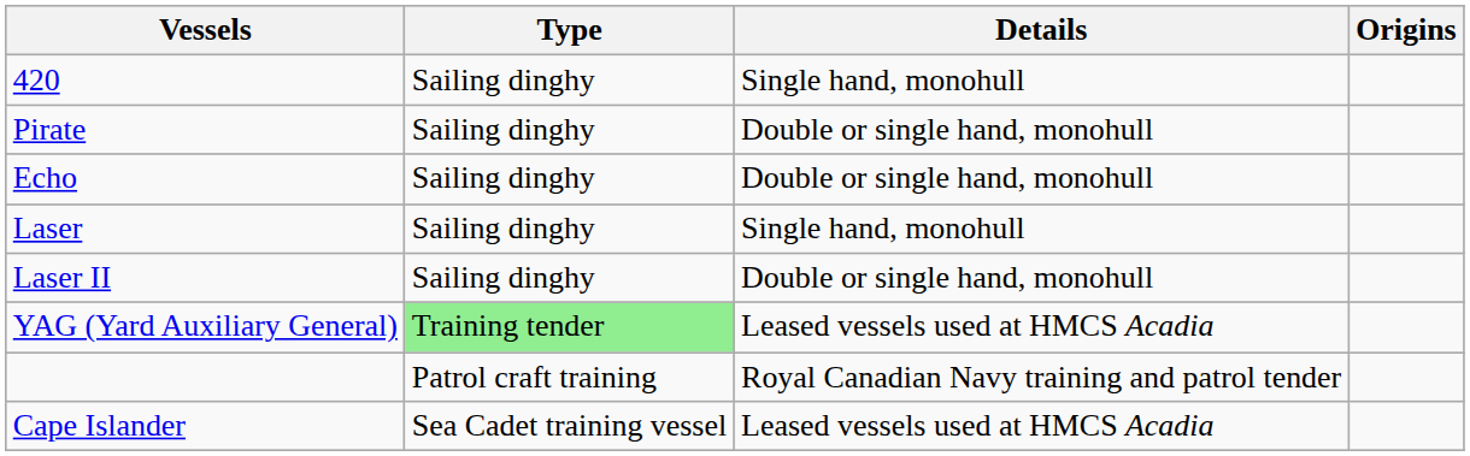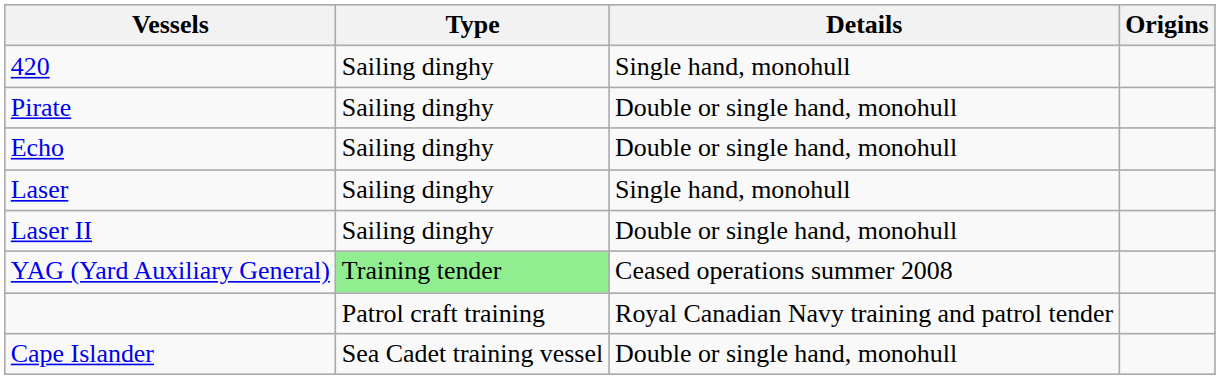YAG (Yard Auxiliary General) | Details: Leased vessels used at HMCS Acadia -> Ceased operations summer 2008
Cape Islander | Details: Leased vessels used at HMCS Acadia -> Double or single hand, monohull
